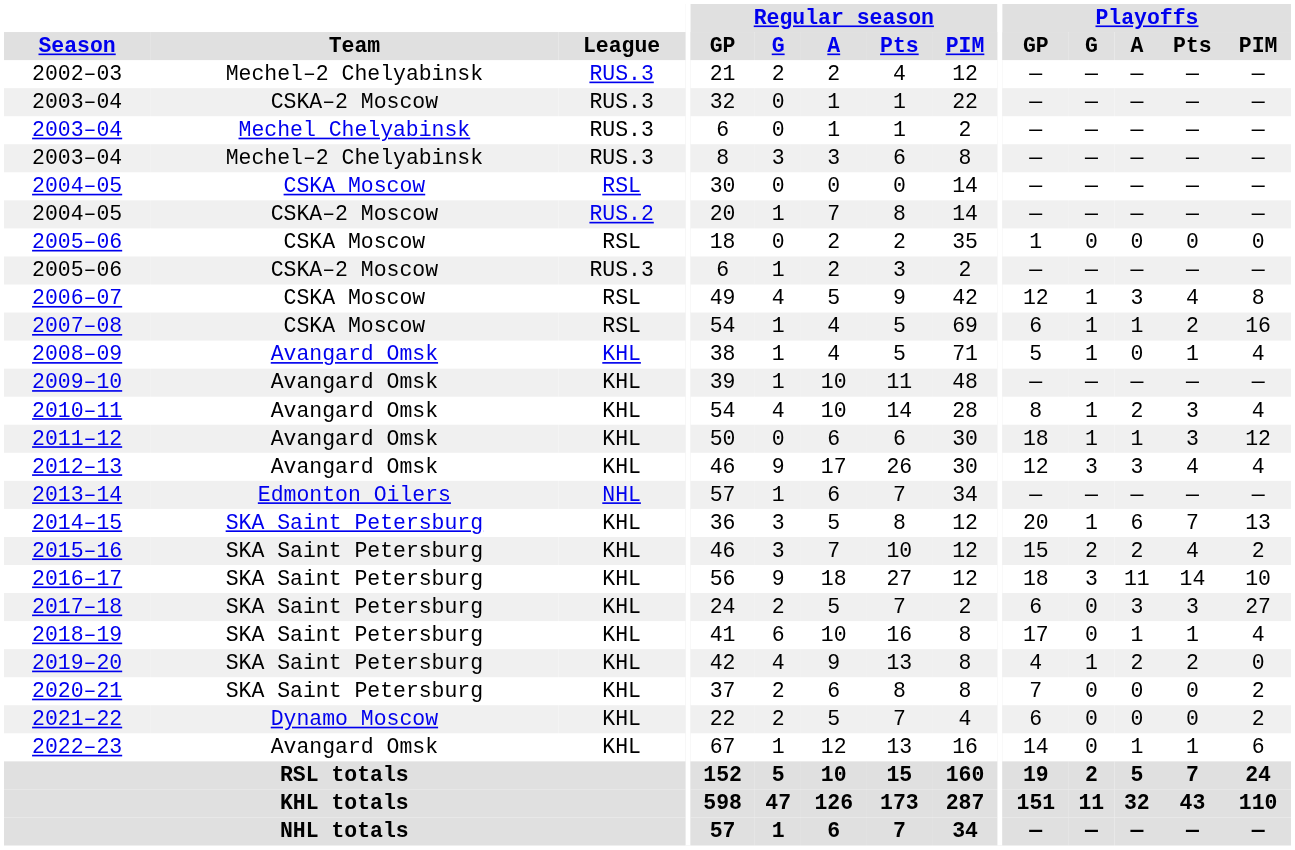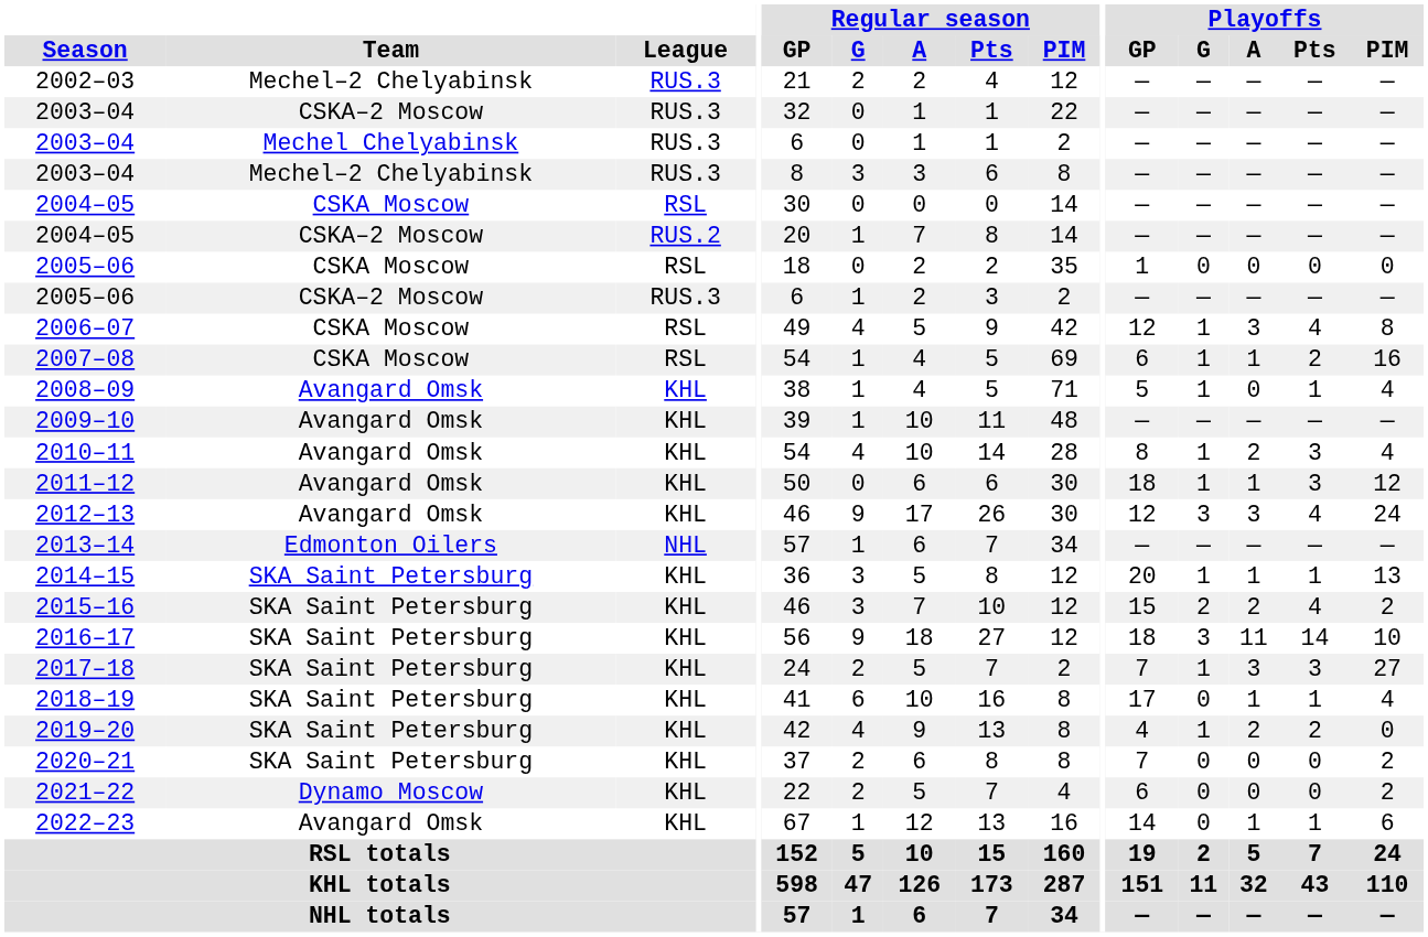2012–13 | Playoffs / PIM: 4 -> 24
2014–15 | Playoffs / A: 6 -> 1
2014–15 | Playoffs / Pts: 7 -> 1
2017–18 | Playoffs / GP: 6 -> 7
2017–18 | Playoffs / G: 0 -> 1
